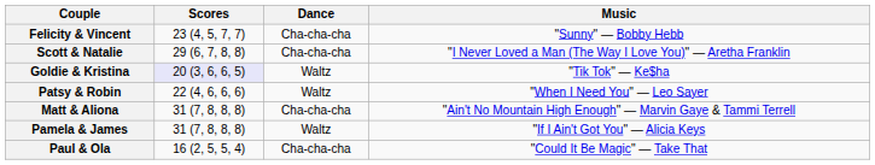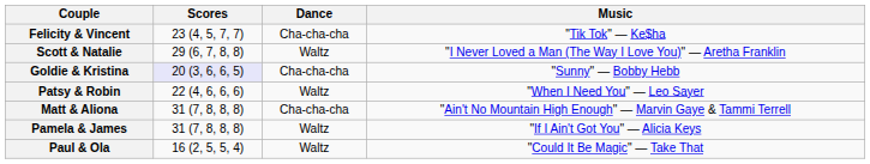Felicity & Vincent | Music: "Sunny" — Bobby Hebb -> "Tik Tok" — Ke$ha
Scott & Natalie | Dance: Cha-cha-cha -> Waltz
Goldie & Kristina | Dance: Waltz -> Cha-cha-cha
Goldie & Kristina | Music: "Tik Tok" — Ke$ha -> "Sunny" — Bobby Hebb
Paul & Ola | Dance: Cha-cha-cha -> Waltz
